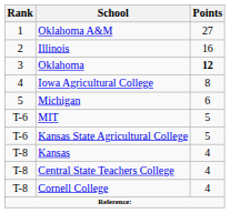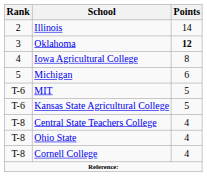- row: 1 | Oklahoma A&M | 27
Illinois | Points: 16 -> 14
- row: T-8 | Kansas | 4
+ row: T-8 | Ohio State | 4
